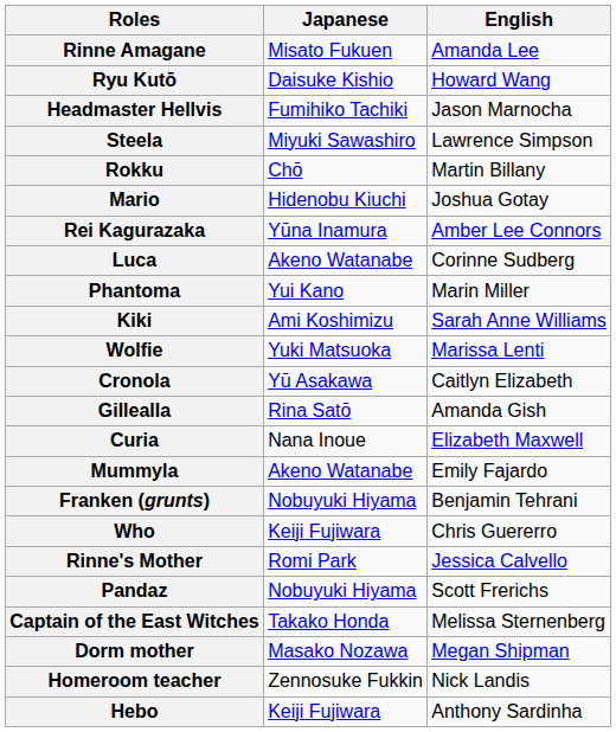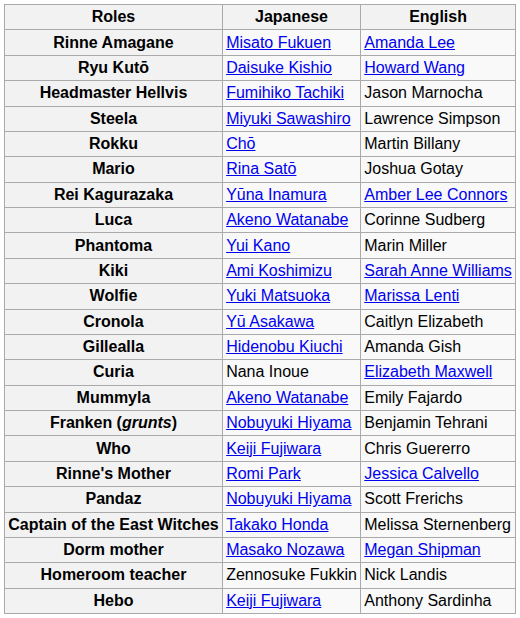Mario | Japanese: Hidenobu Kiuchi -> Rina Satō
Gillealla | Japanese: Rina Satō -> Hidenobu Kiuchi
